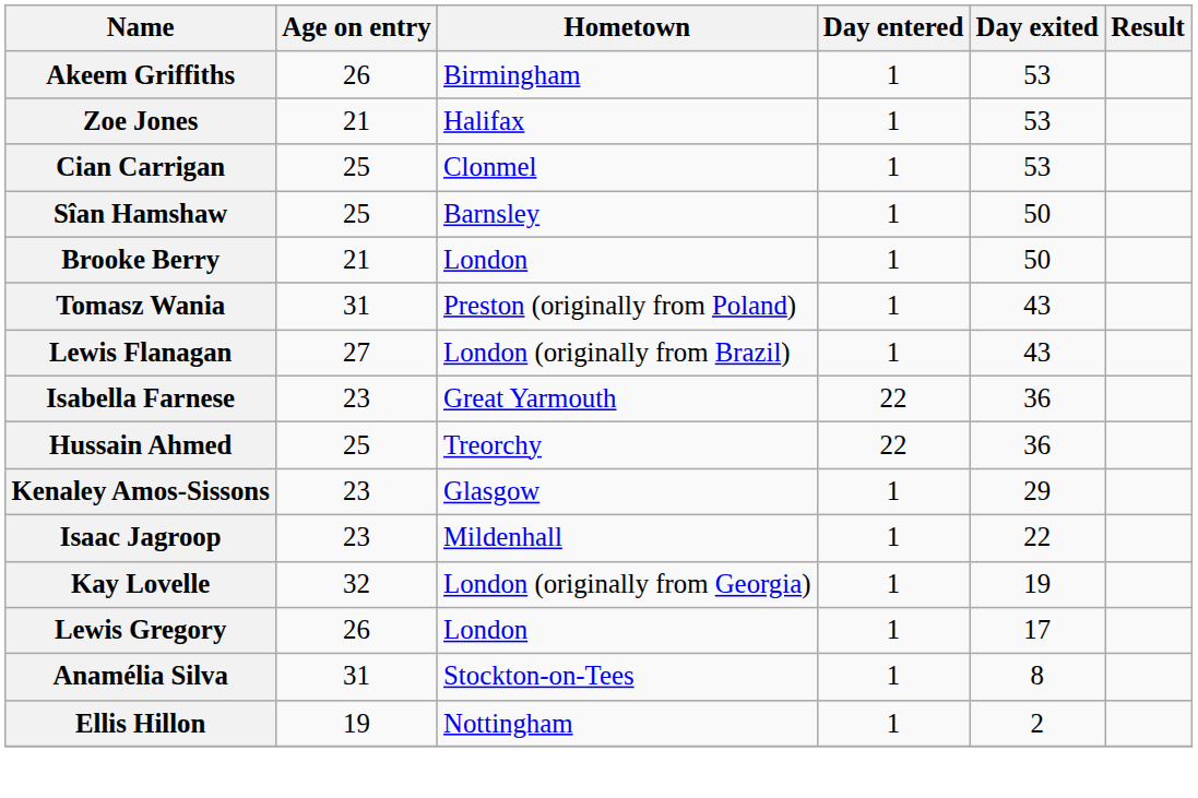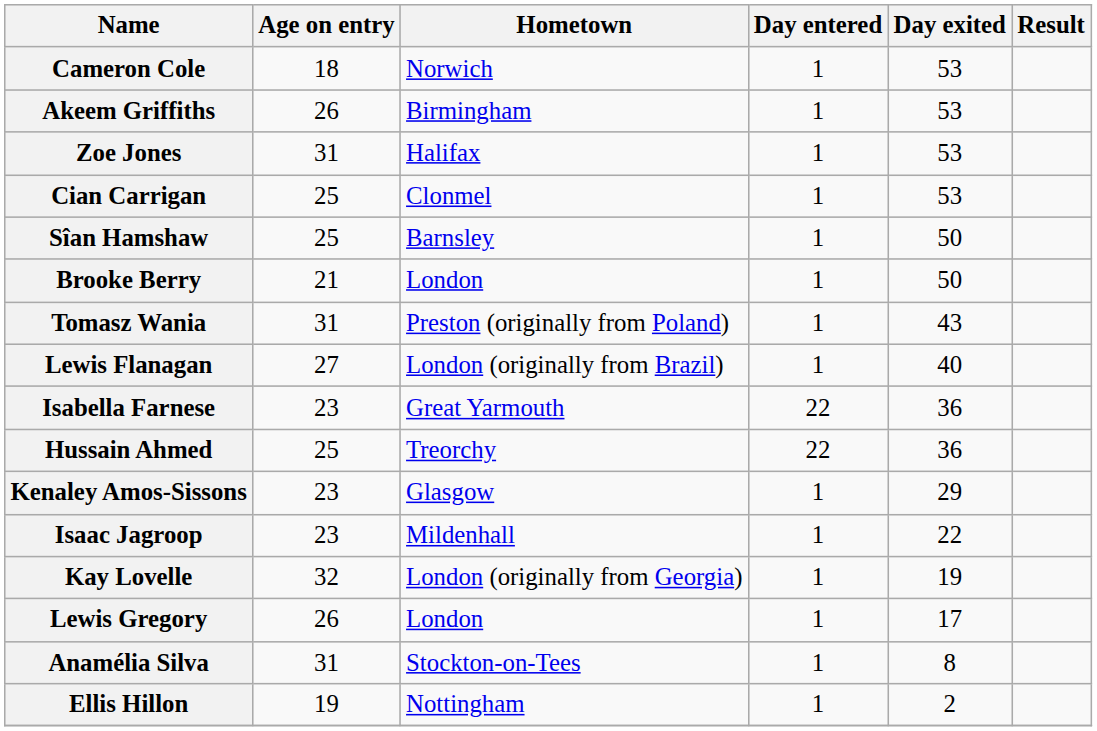+ row: Cameron Cole | 18 | Norwich | 1 | 53
Zoe Jones | Age on entry: 21 -> 31
Lewis Flanagan | Day exited: 43 -> 40
